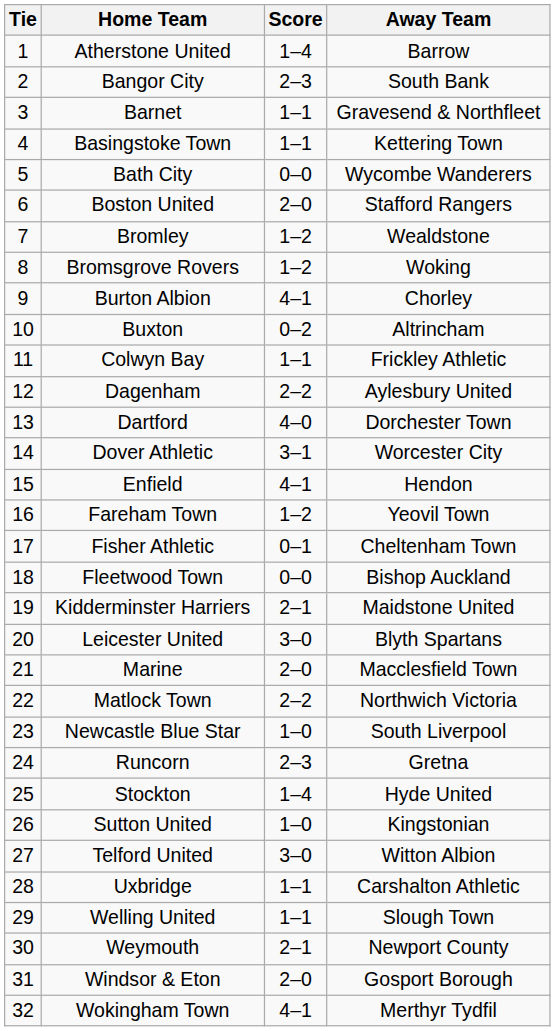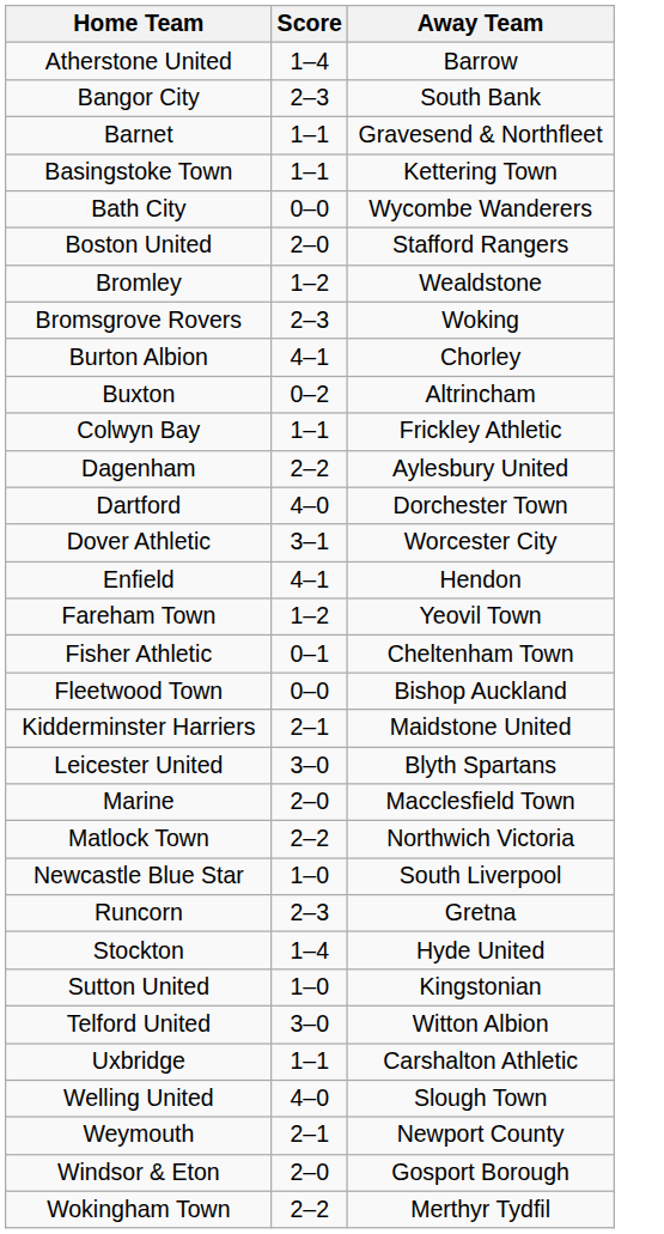- column: Tie | 1 | 2 | 3 | 4 | 5 | 6 | 7 | 8 | 9 | 10 | 11 | 12 | 13 | 14 | 15 | 16 | 17 | 18 | 19 | 20 | 21 | 22 | 23 | 24 | 25 | 26 | 27 | 28 | 29 | 30 | 31 | 32
Bromsgrove Rovers | Score: 1–2 -> 2–3
Welling United | Score: 1–1 -> 4–0
Wokingham Town | Score: 4–1 -> 2–2
